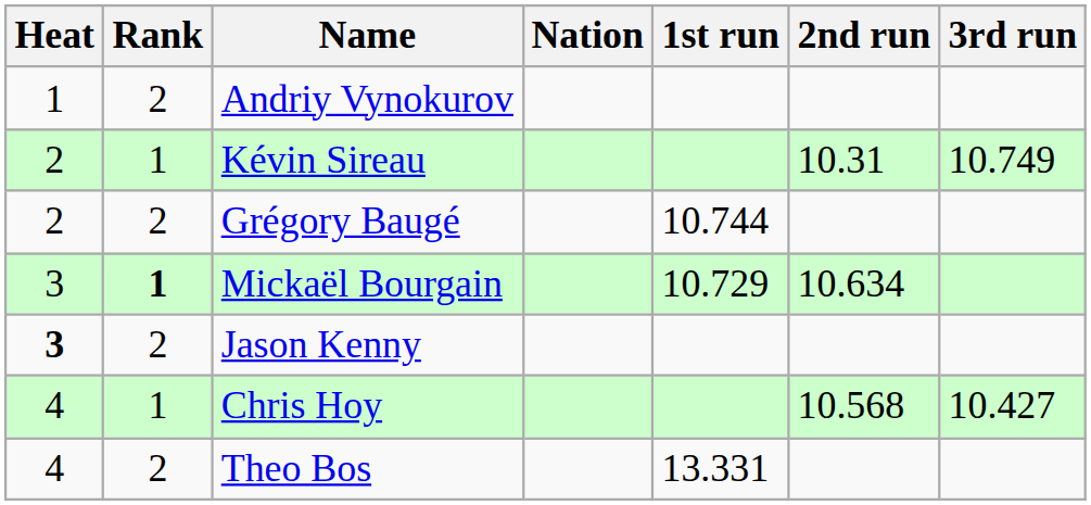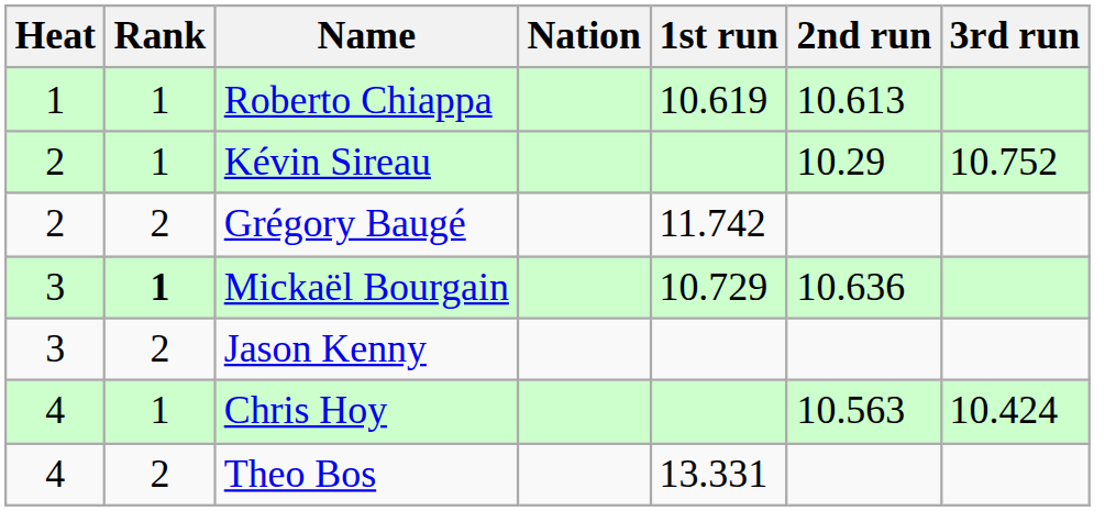+ row: 1 | 1 | Roberto Chiappa | 10.619 | 10.613
- row: 1 | 2 | Andriy Vynokurov
Kévin Sireau | 2nd run: 10.31 -> 10.29
Kévin Sireau | 3rd run: 10.749 -> 10.752
Grégory Baugé | 1st run: 10.744 -> 11.742
Mickaël Bourgain | 2nd run: 10.634 -> 10.636
Jason Kenny | Heat: bold -> normal
Chris Hoy | 2nd run: 10.568 -> 10.563
Chris Hoy | 3rd run: 10.427 -> 10.424
